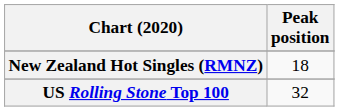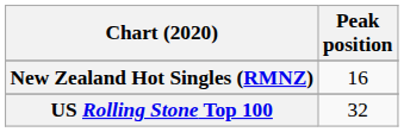New Zealand Hot Singles (RMNZ) | Peak position: 18 -> 16
